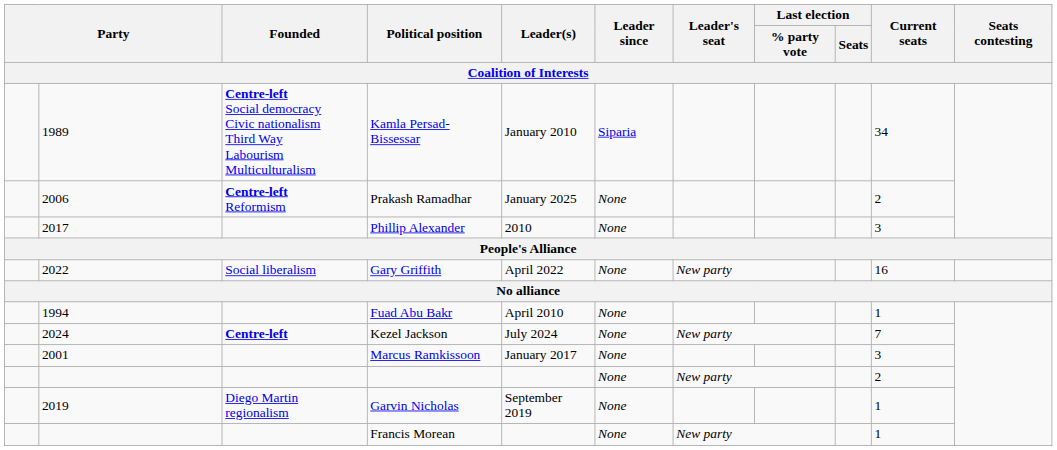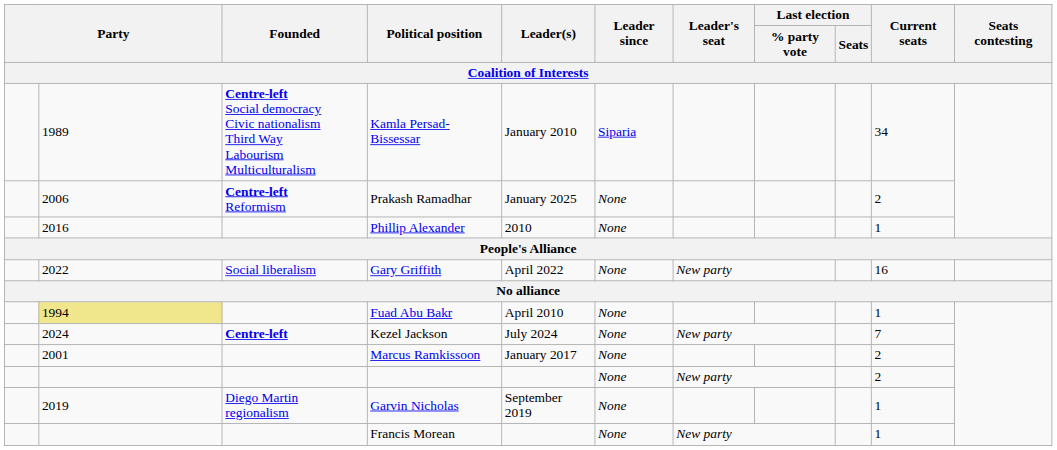Phillip Alexander | column 2: 2017 -> 2016
Phillip Alexander | Current seats: 3 -> 1
Fuad Abu Bakr | column 2: no background -> khaki background
Marcus Ramkissoon | Current seats: 3 -> 2
